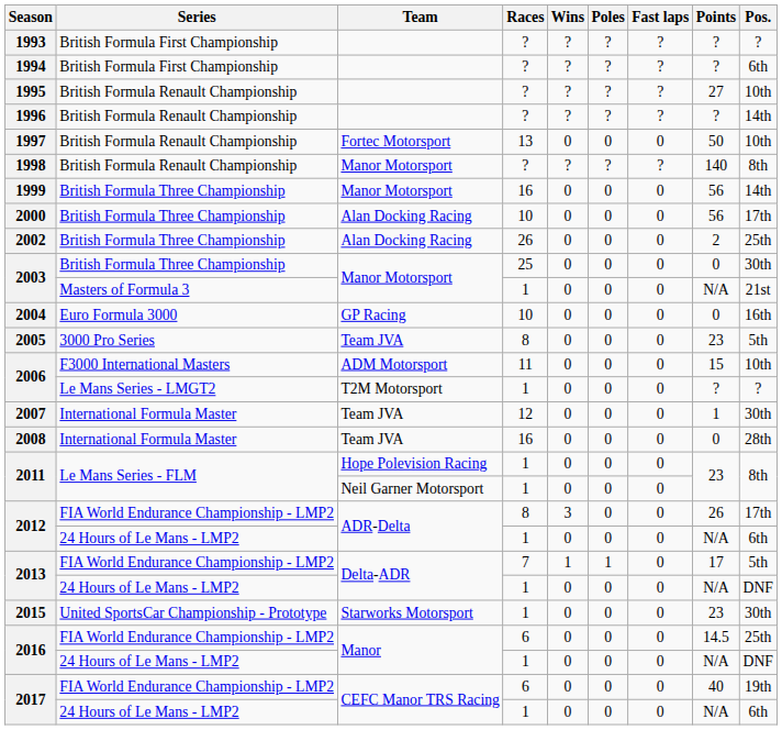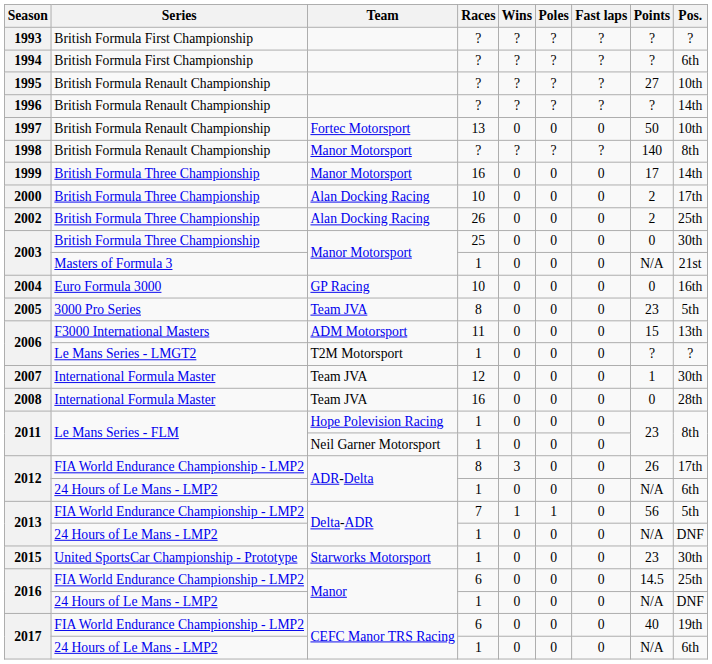1999 | Points: 56 -> 17
2000 | Points: 56 -> 2
2006 / F3000 International Masters | Pos.: 10th -> 13th
2013 / FIA World Endurance Championship - LMP2 | Points: 17 -> 56
